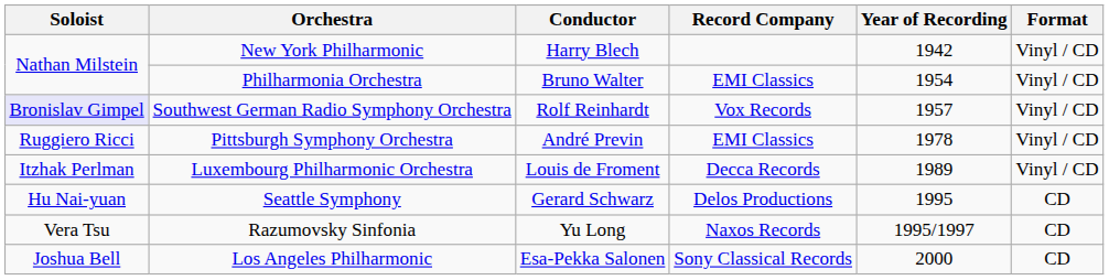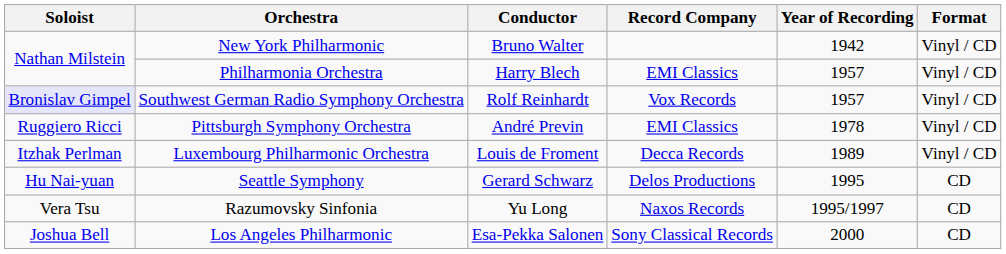New York Philharmonic | Conductor: Harry Blech -> Bruno Walter
Philharmonia Orchestra | Conductor: Bruno Walter -> Harry Blech
Philharmonia Orchestra | Year of Recording: 1954 -> 1957
